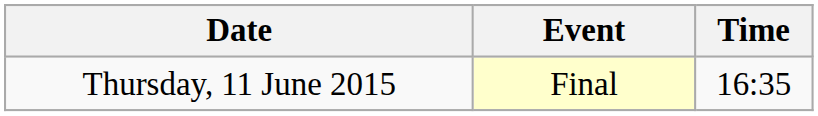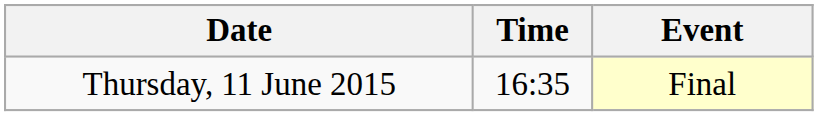columns swapped: Time <-> Event
